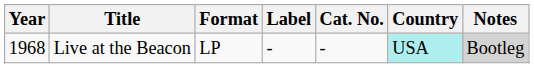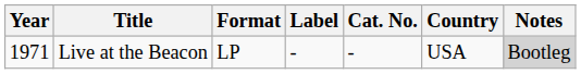Live at the Beacon | Year: 1968 -> 1971
Live at the Beacon | Country: paleturquoise background -> no background
